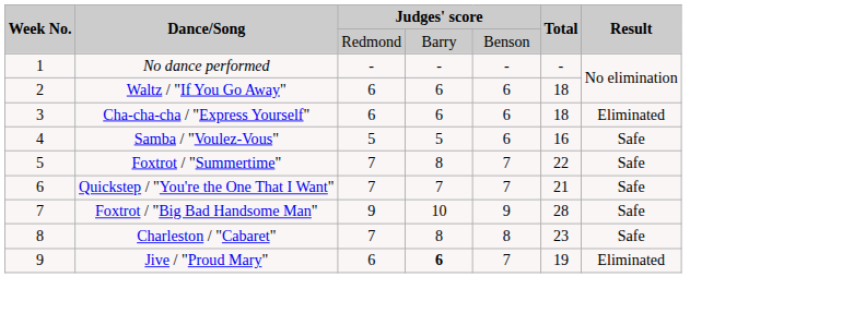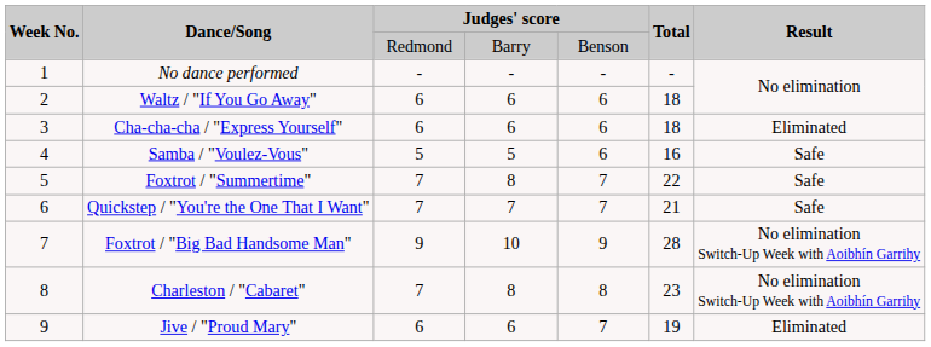Foxtrot / "Big Bad Handsome Man" | Result: Safe -> No elimination Switch-Up Week with Aoibhín Garrihy
Charleston / "Cabaret" | Result: Safe -> No elimination Switch-Up Week with Aoibhín Garrihy
Jive / "Proud Mary" | column 4: bold -> normal
